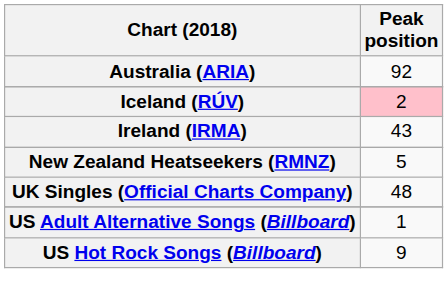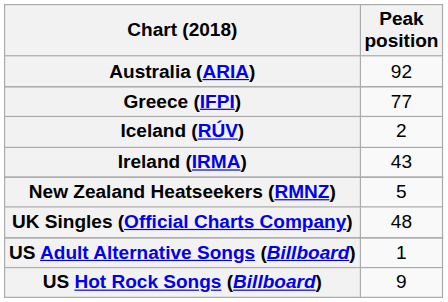+ row: Greece (IFPI) | 77
Iceland (RÚV) | Peak position: pink background -> no background
